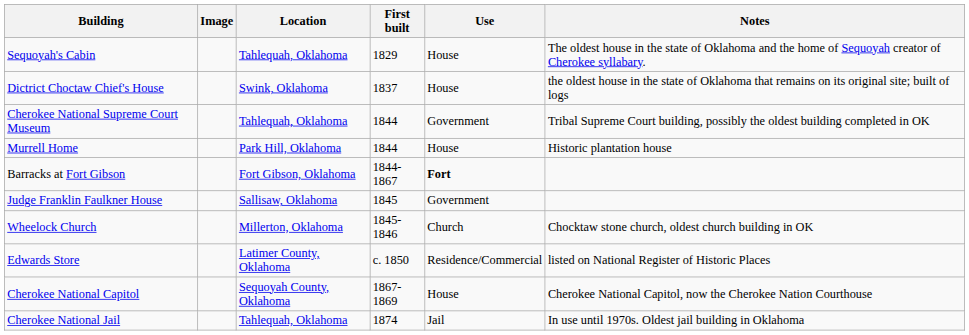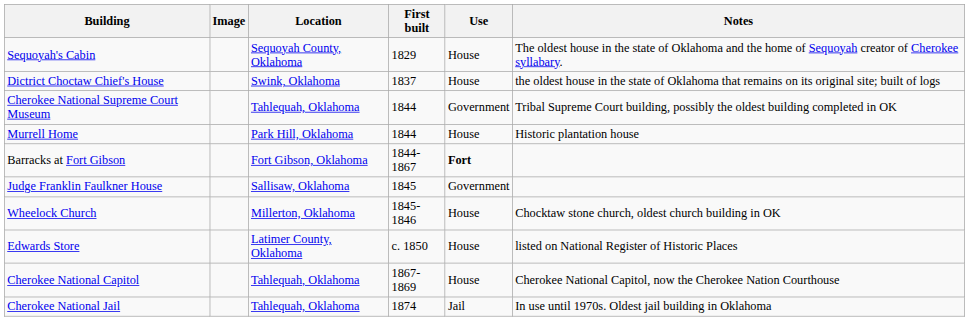Sequoyah's Cabin | Location: Tahlequah, Oklahoma -> Sequoyah County, Oklahoma
Wheelock Church | Use: Church -> House
Edwards Store | Use: Residence/Commercial -> House
Cherokee National Capitol | Location: Sequoyah County, Oklahoma -> Tahlequah, Oklahoma
